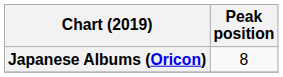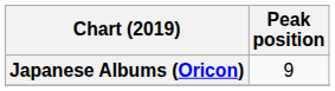Japanese Albums (Oricon) | Peak position: 8 -> 9
